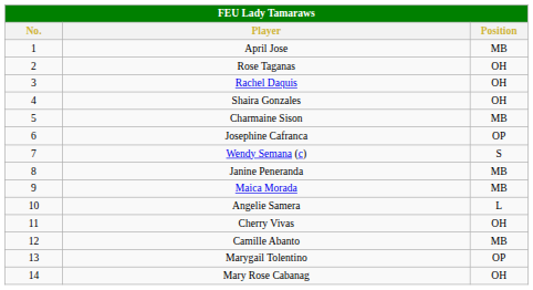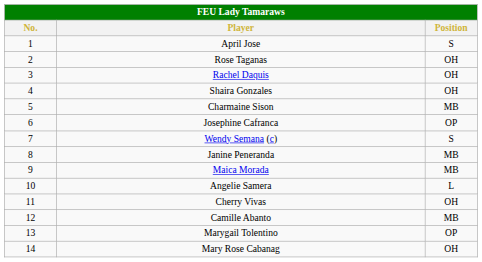April Jose | Position: MB -> S
